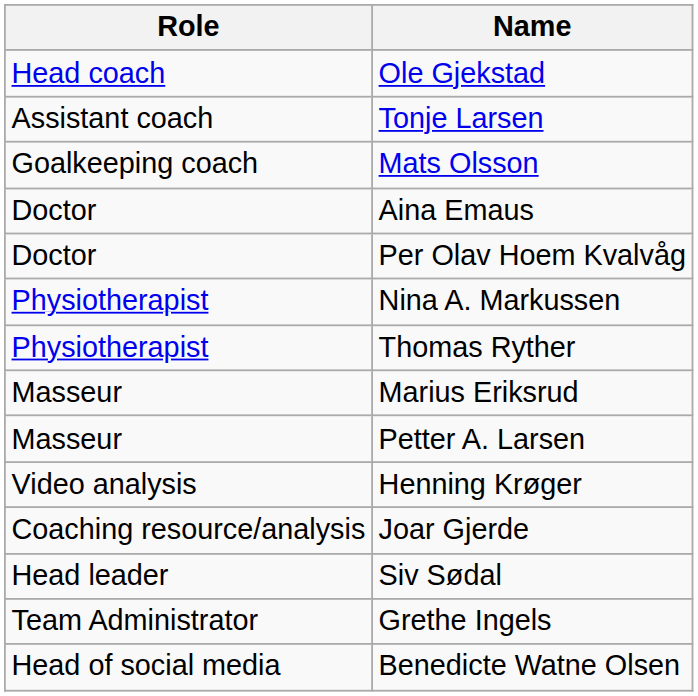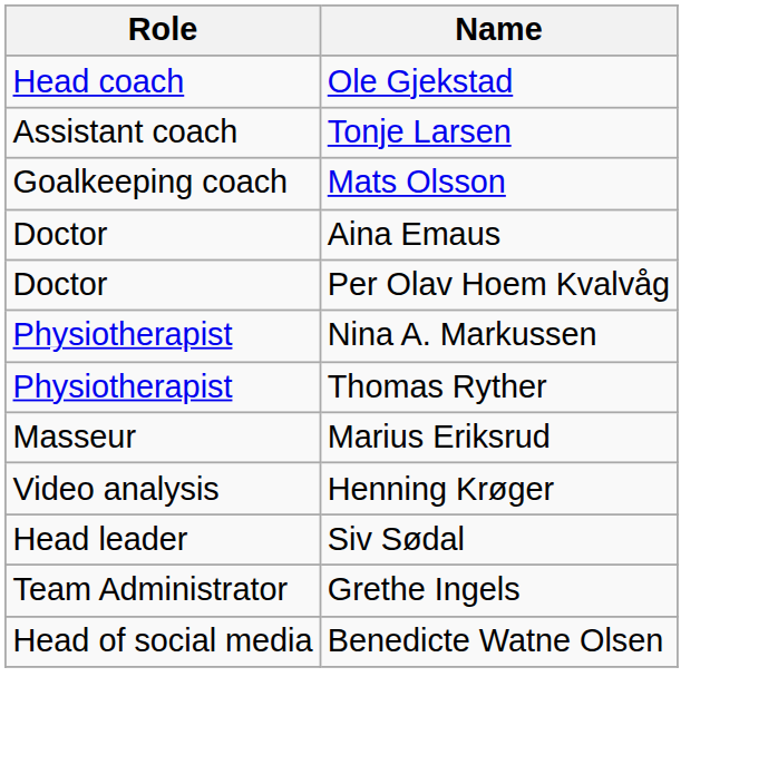- row: Masseur | Petter A. Larsen
- row: Coaching resource/analysis | Joar Gjerde
